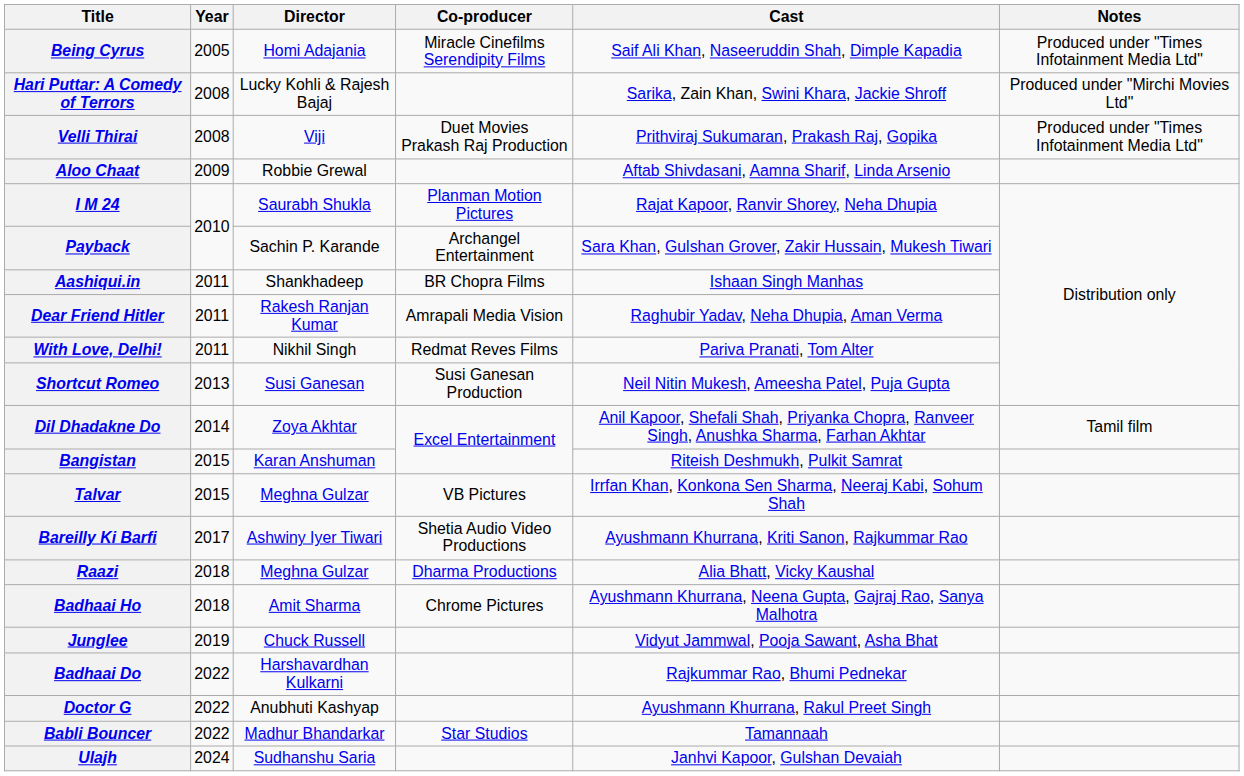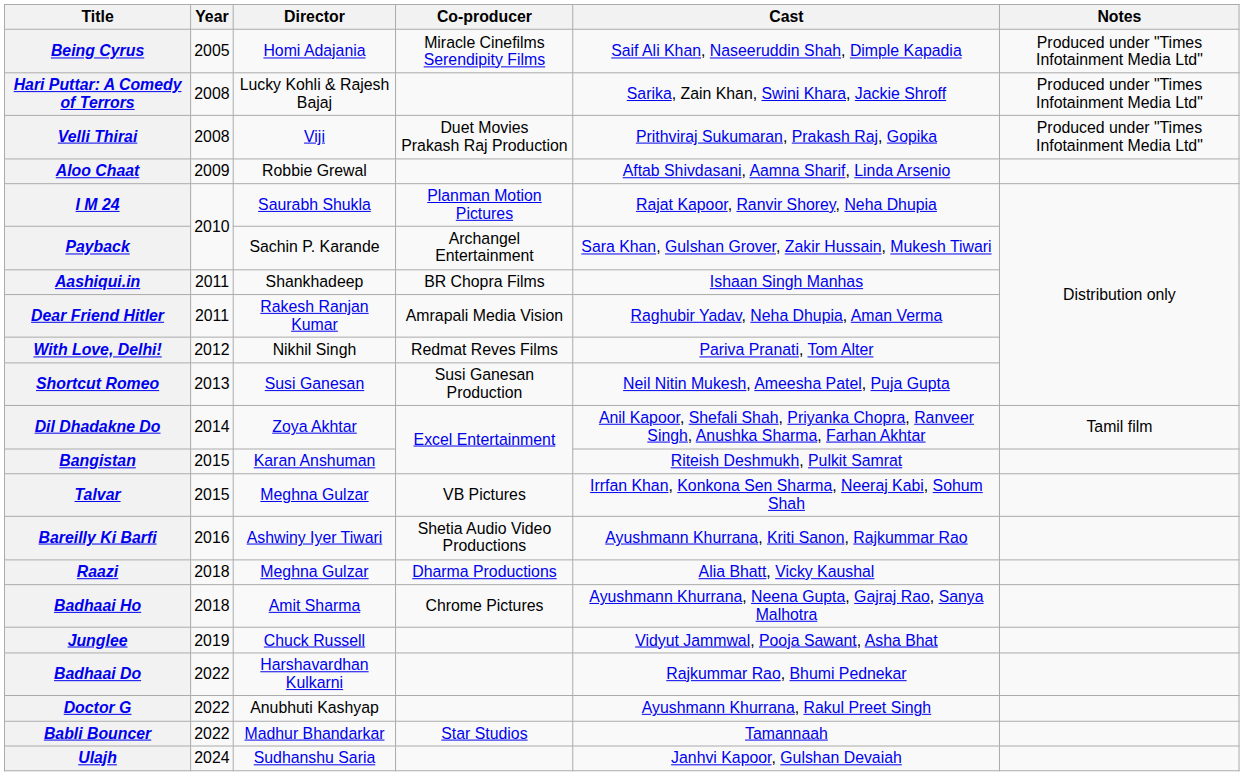Hari Puttar: A Comedy of Terrors | Notes: Produced under "Mirchi Movies Ltd" -> Produced under "Times Infotainment Media Ltd"
With Love, Delhi! | Year: 2011 -> 2012
Bareilly Ki Barfi | Year: 2017 -> 2016
